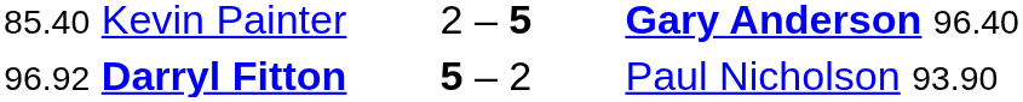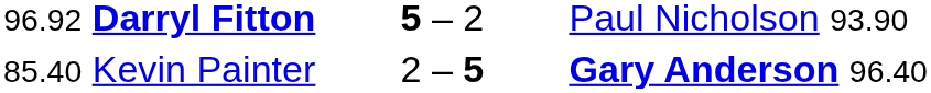rows swapped: 85.40 Kevin Painter <-> 96.92 Darryl Fitton
